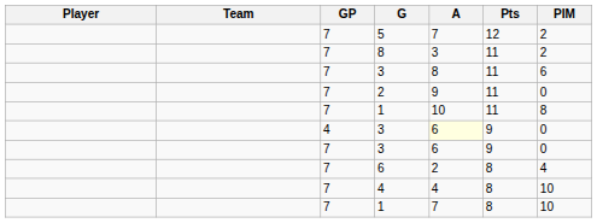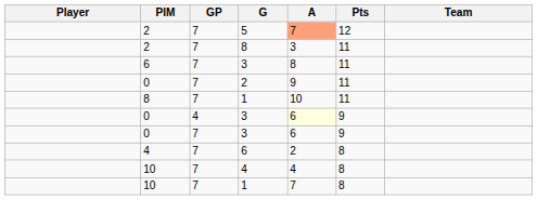columns swapped: Team <-> PIM
5 | A: no background -> lightsalmon background
